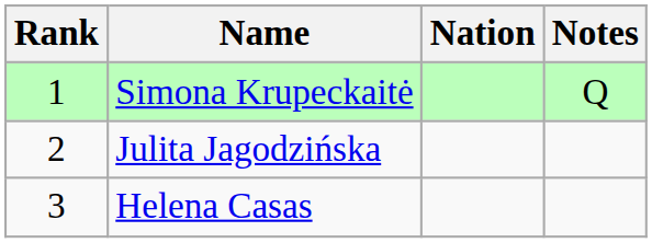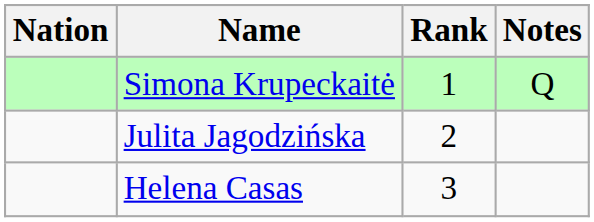columns swapped: Rank <-> Nation
